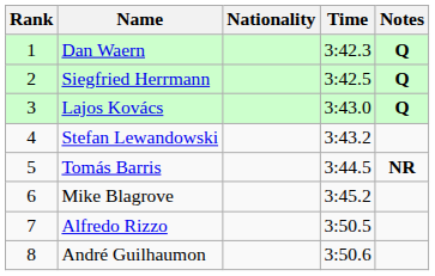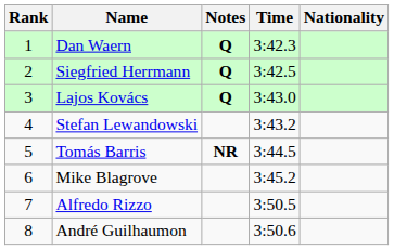columns swapped: Nationality <-> Notes
